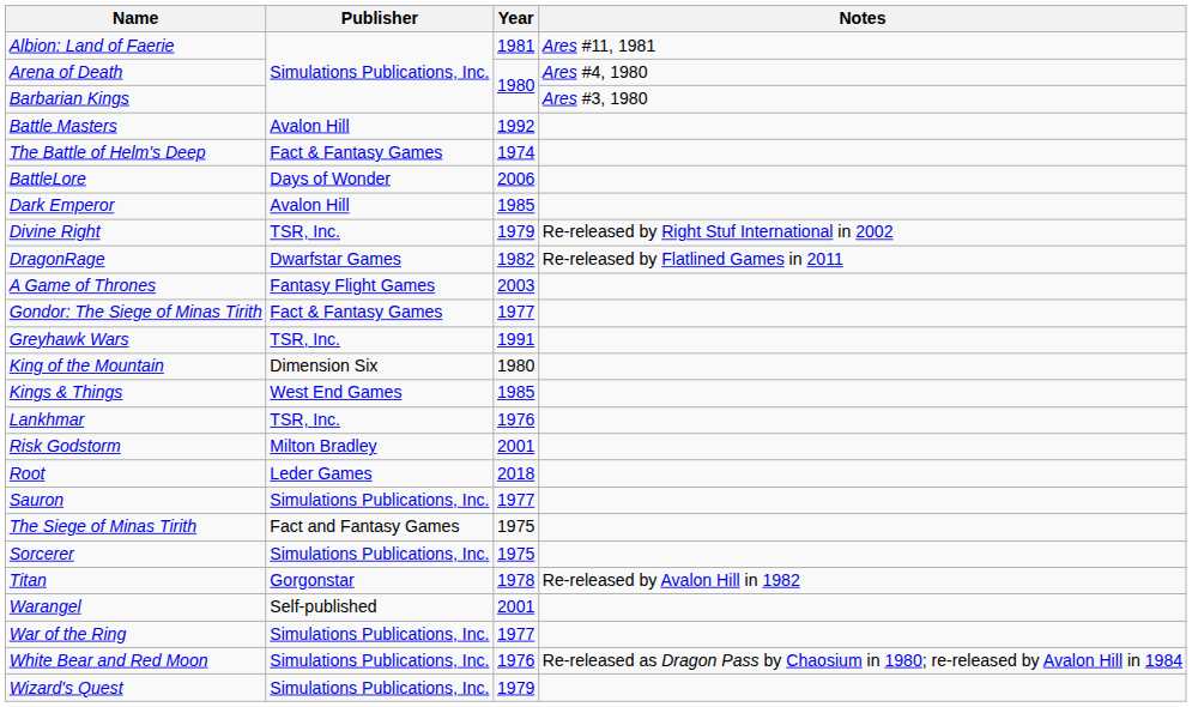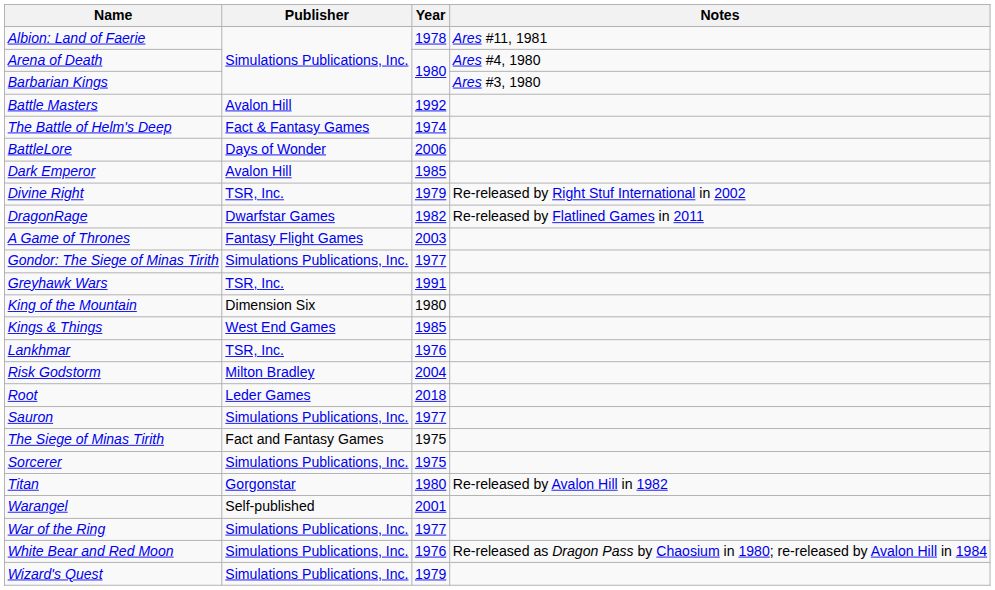Albion: Land of Faerie | Year: 1981 -> 1978
Gondor: The Siege of Minas Tirith | Publisher: Fact & Fantasy Games -> Simulations Publications, Inc.
Risk Godstorm | Year: 2001 -> 2004
Titan | Year: 1978 -> 1980
